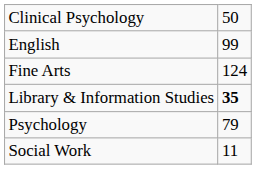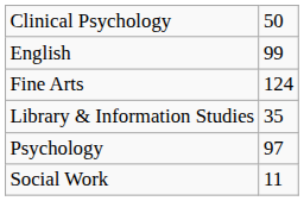Library & Information Studies | column 2: bold -> normal
Psychology | column 2: 79 -> 97
